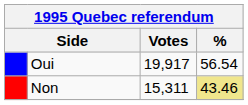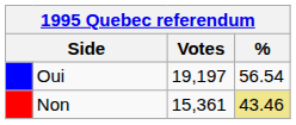Oui | Votes: 19,917 -> 19,197
Non | Votes: 15,311 -> 15,361
